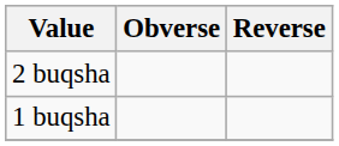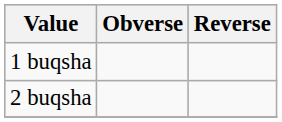rows swapped: 1 buqsha <-> 2 buqsha
